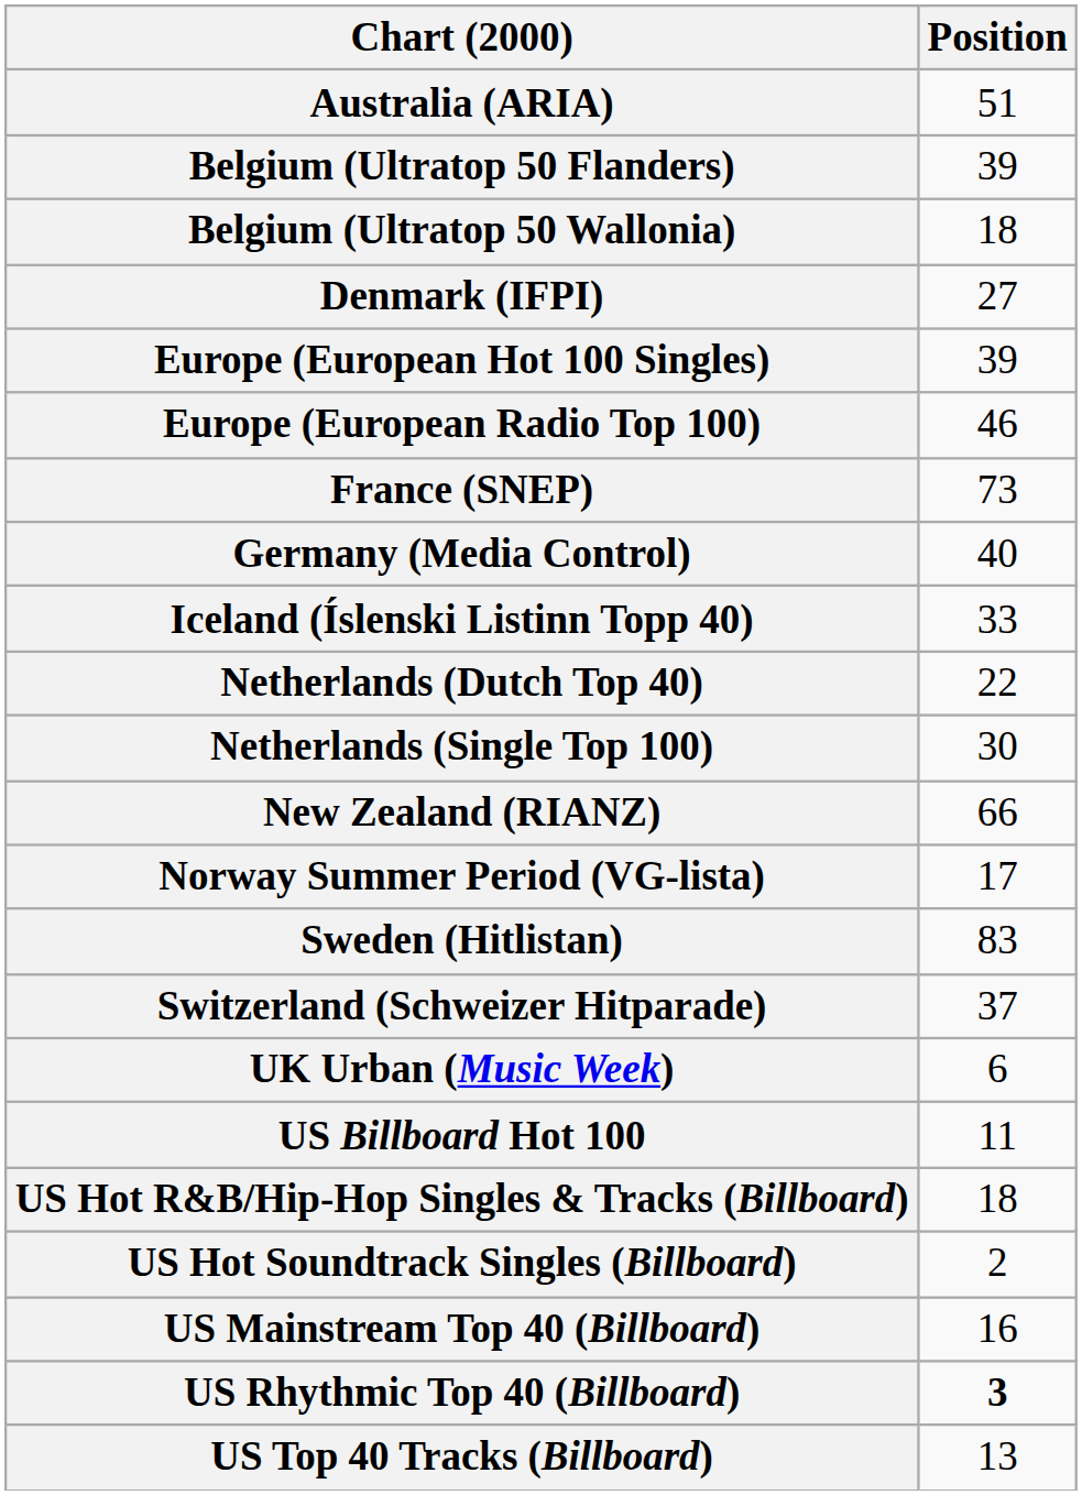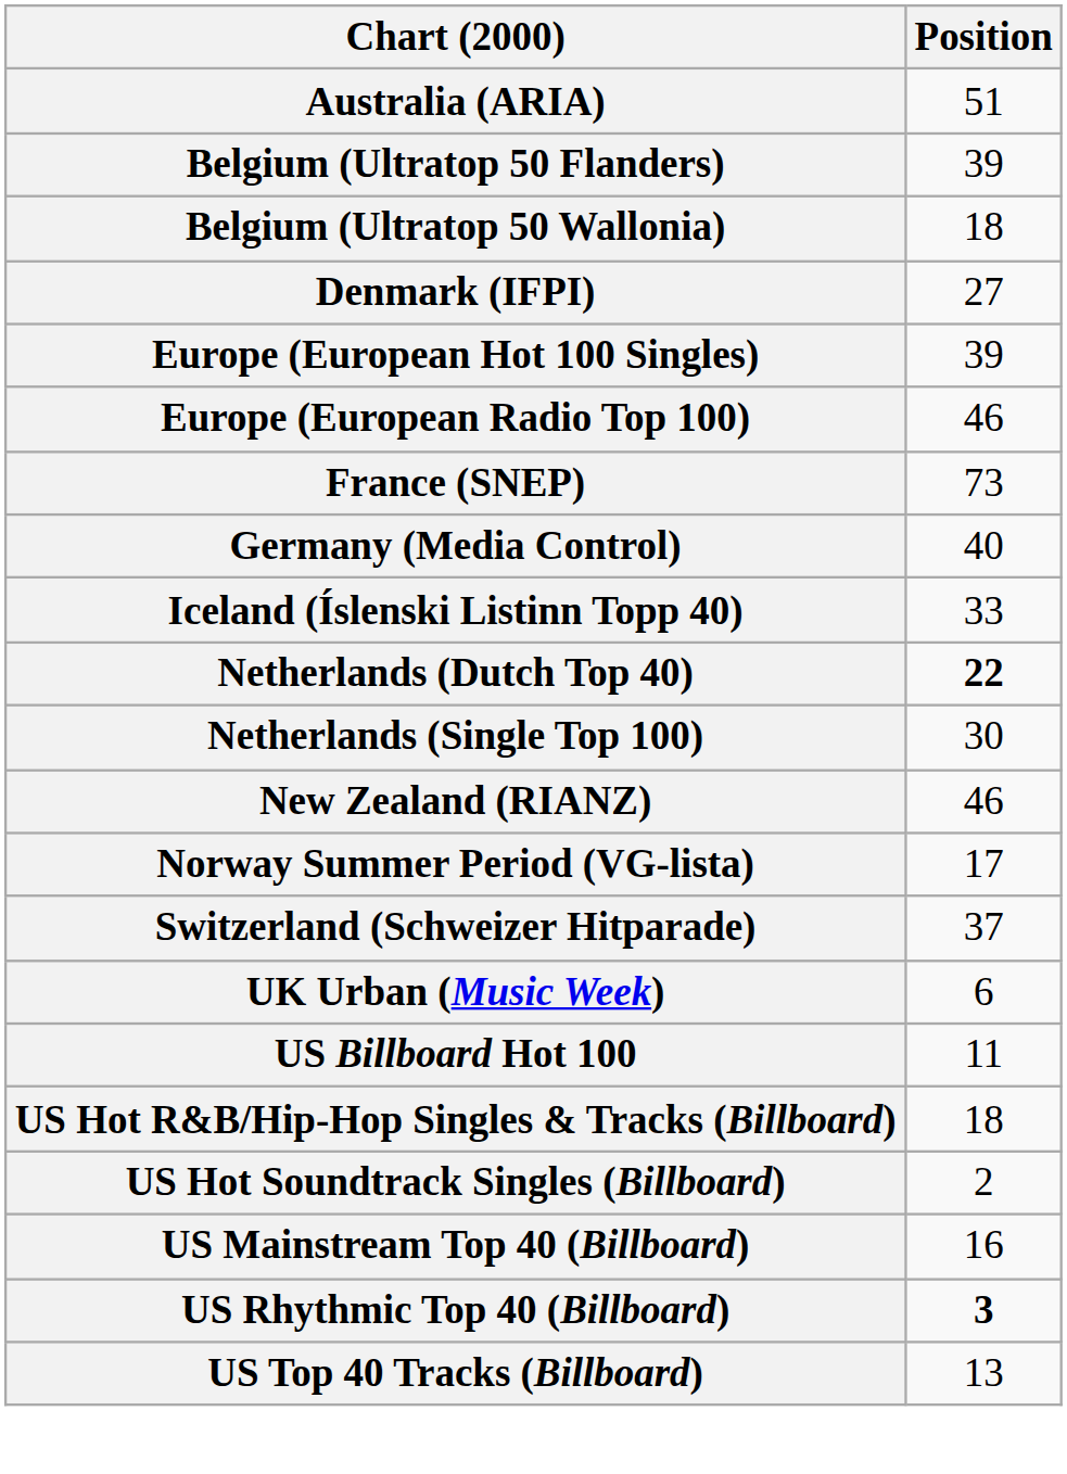Netherlands (Dutch Top 40) | Position: normal -> bold
New Zealand (RIANZ) | Position: 66 -> 46
- row: Sweden (Hitlistan) | 83
